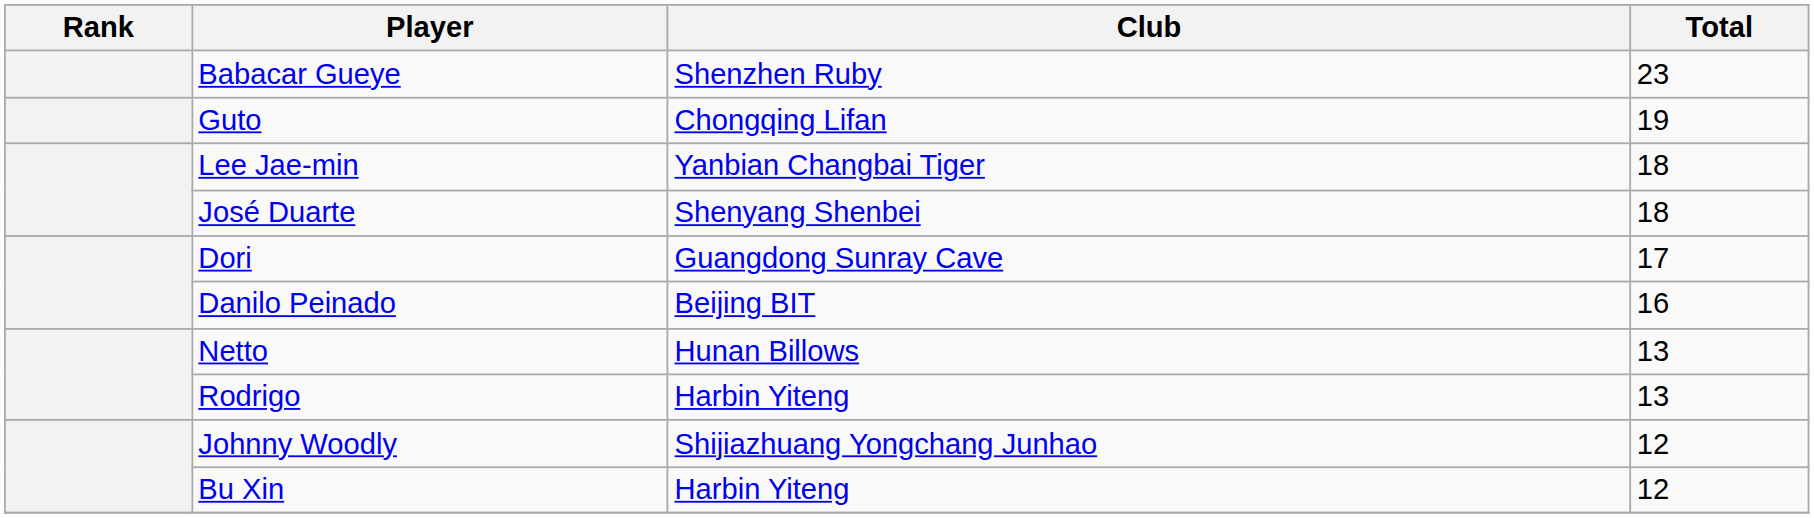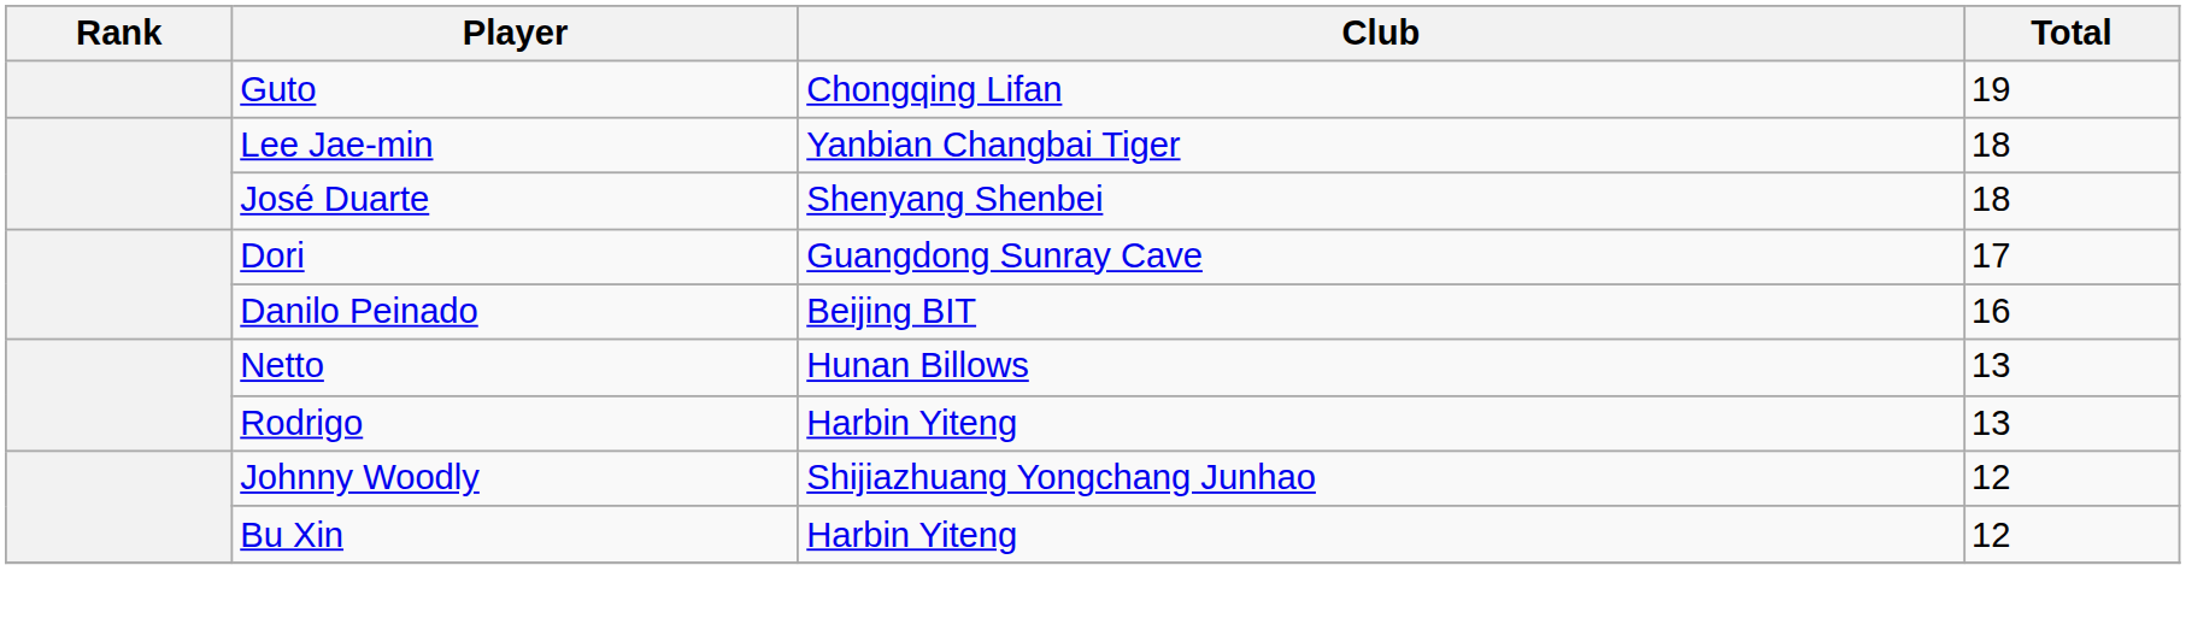- row: Babacar Gueye | Shenzhen Ruby | 23
